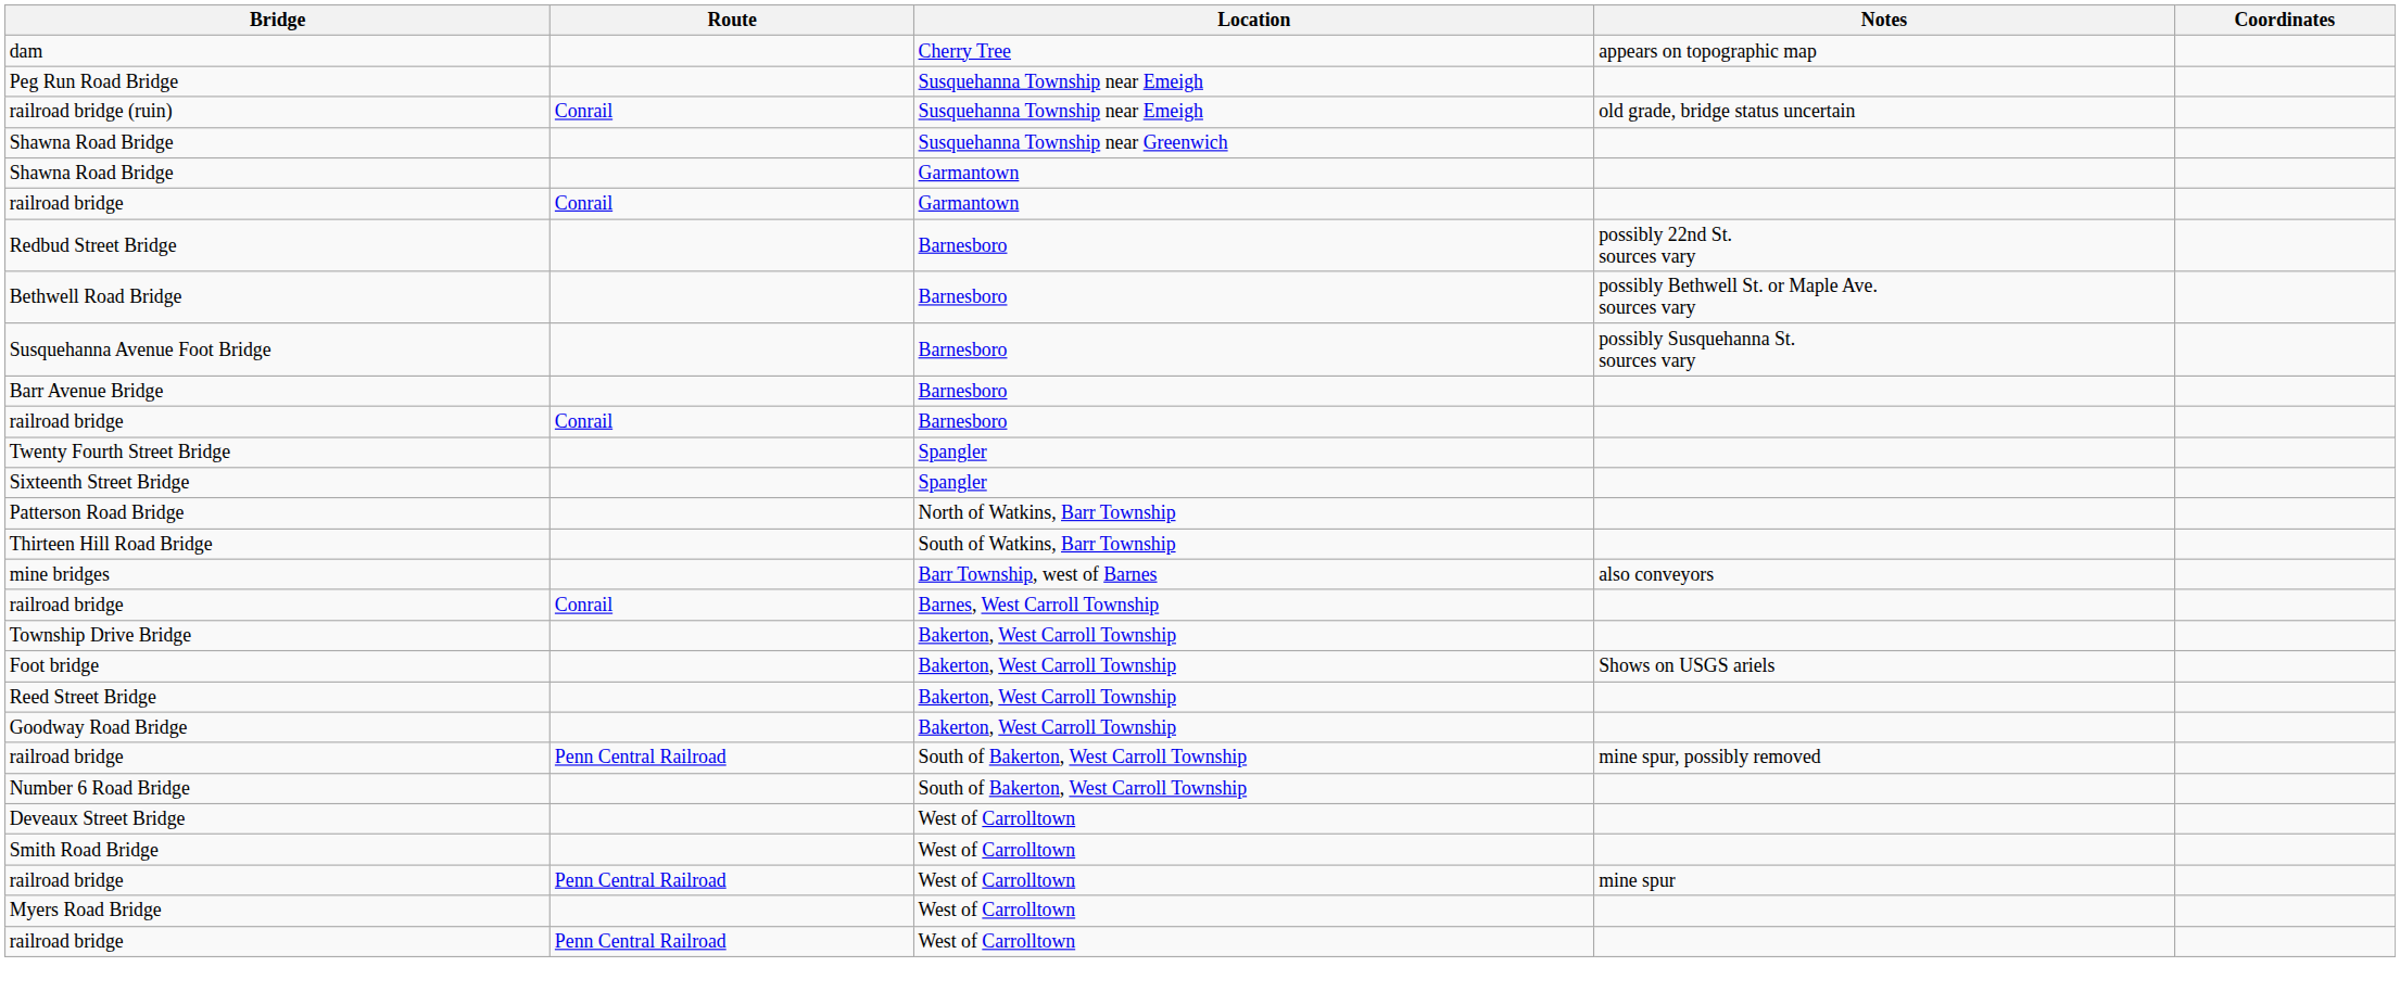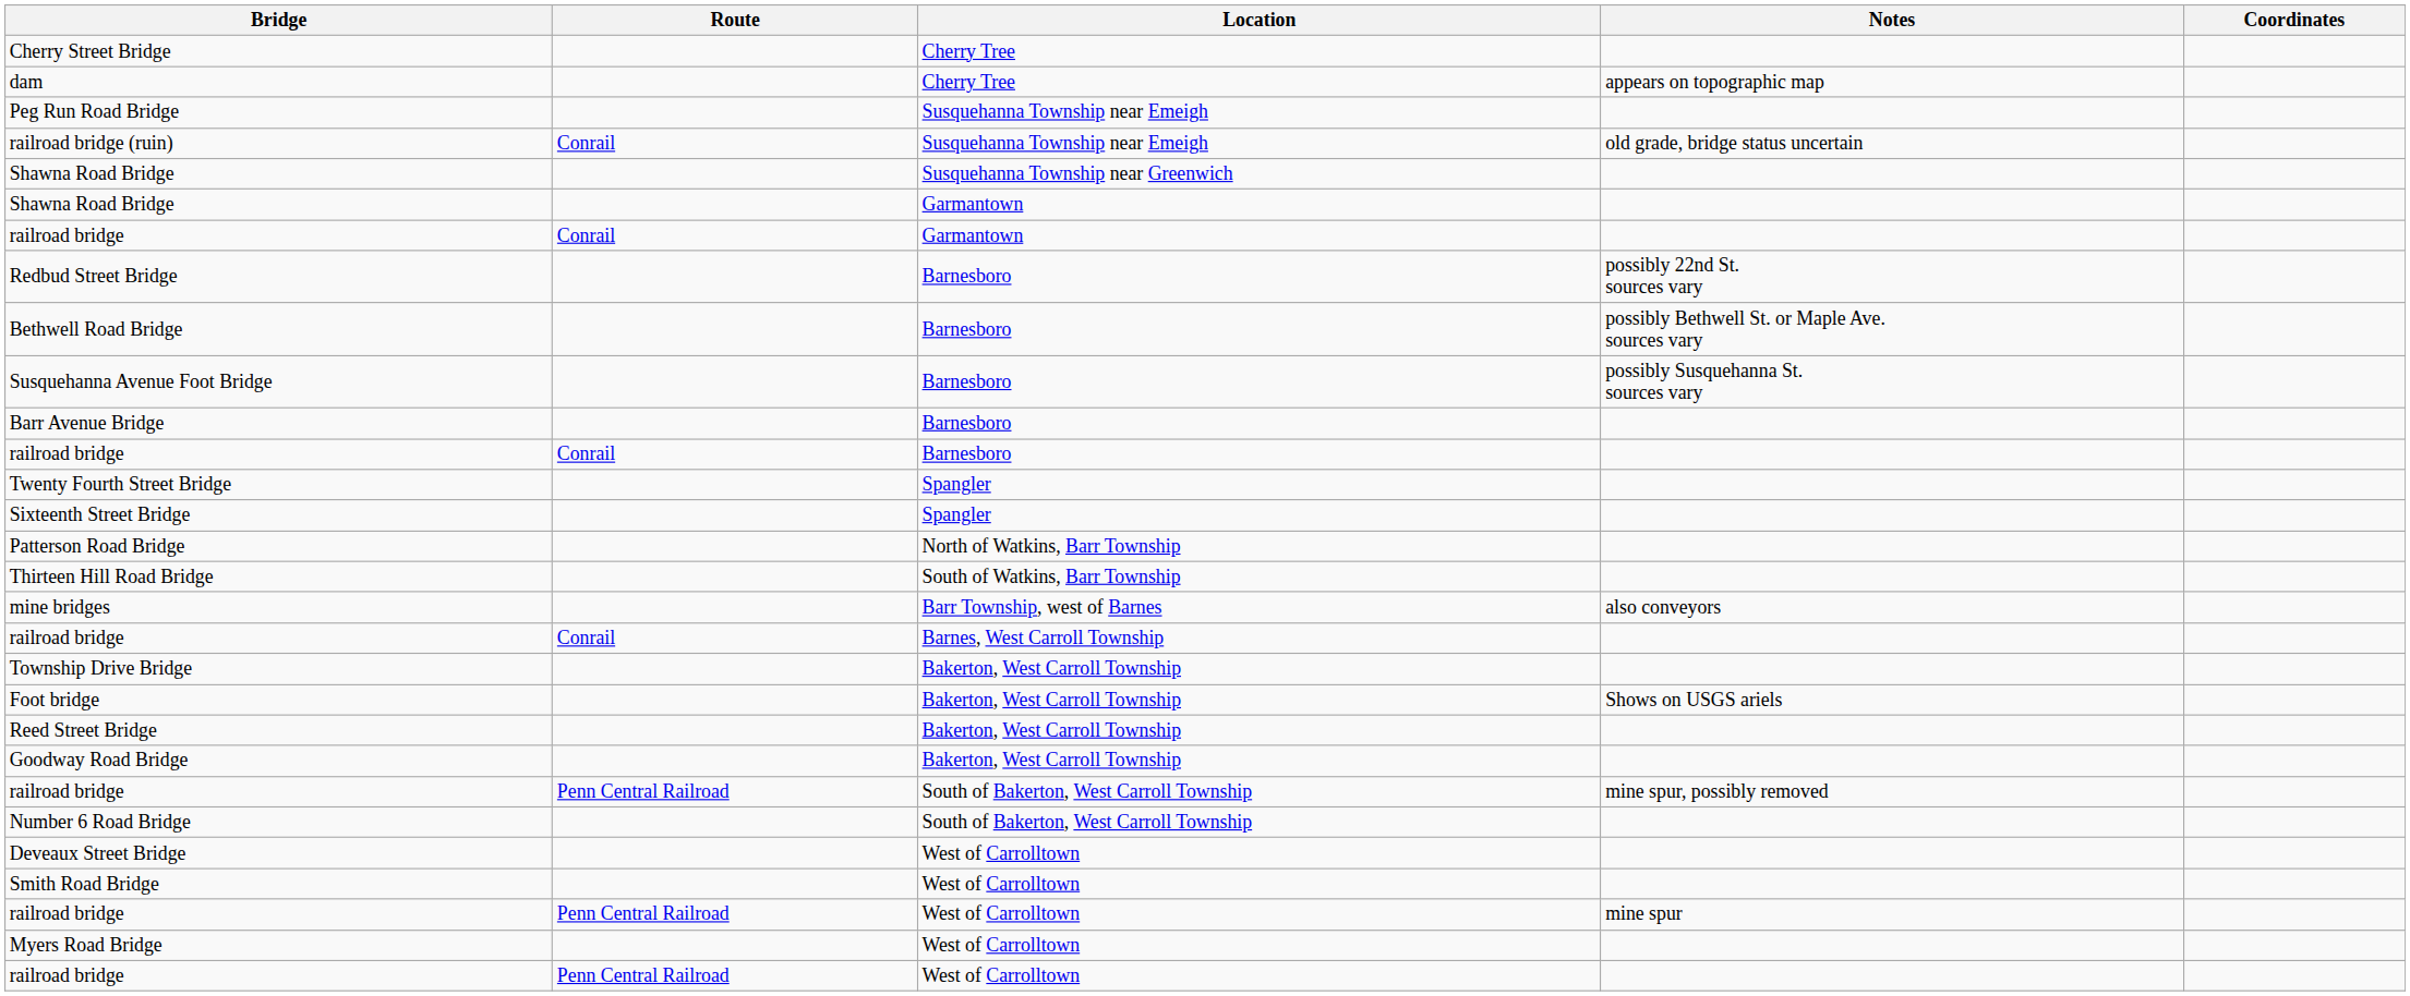+ row: Cherry Street Bridge | Cherry Tree
